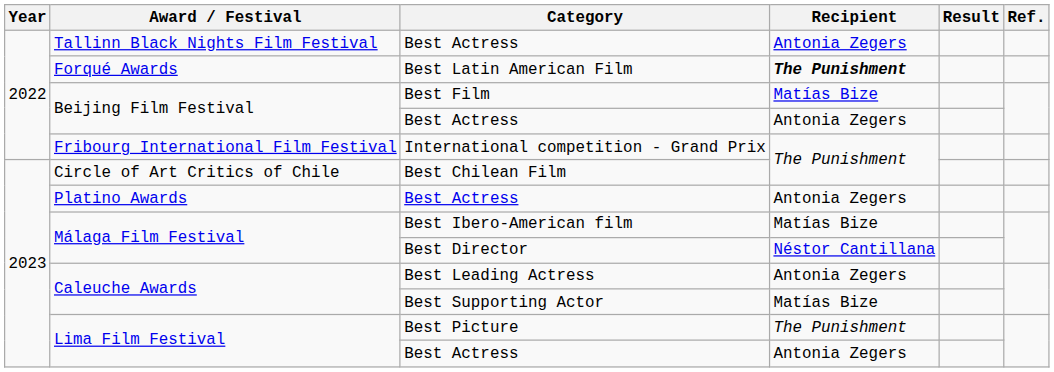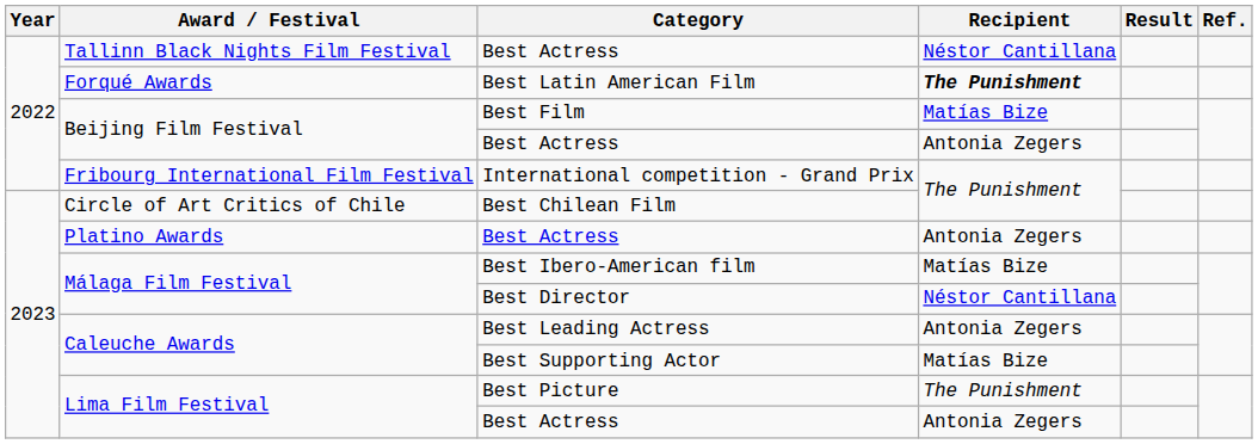Tallinn Black Nights Film Festival / Best Actress | Recipient: Antonia Zegers -> Néstor Cantillana
